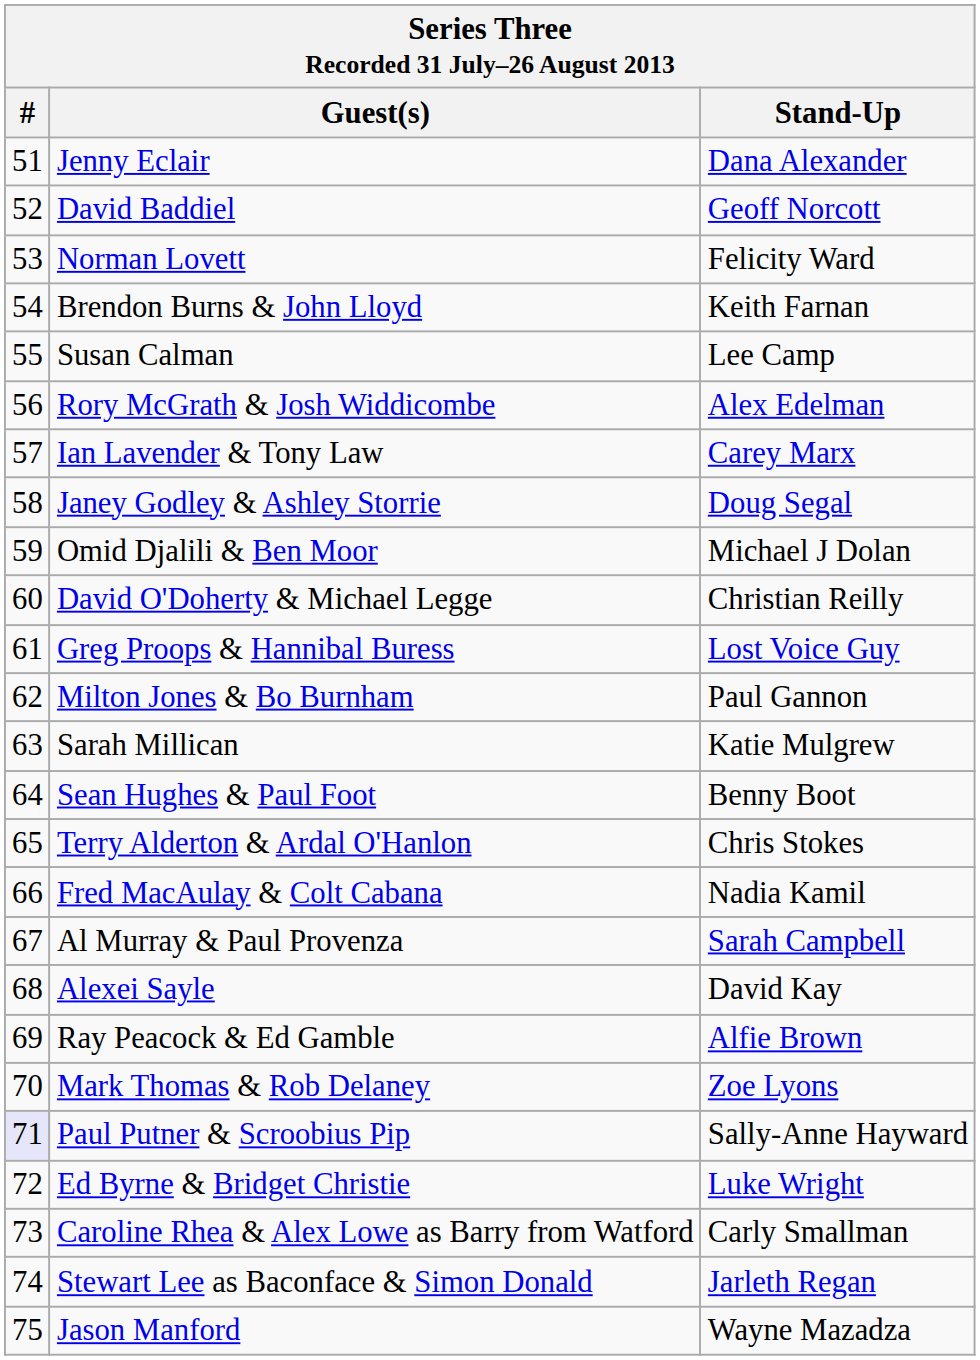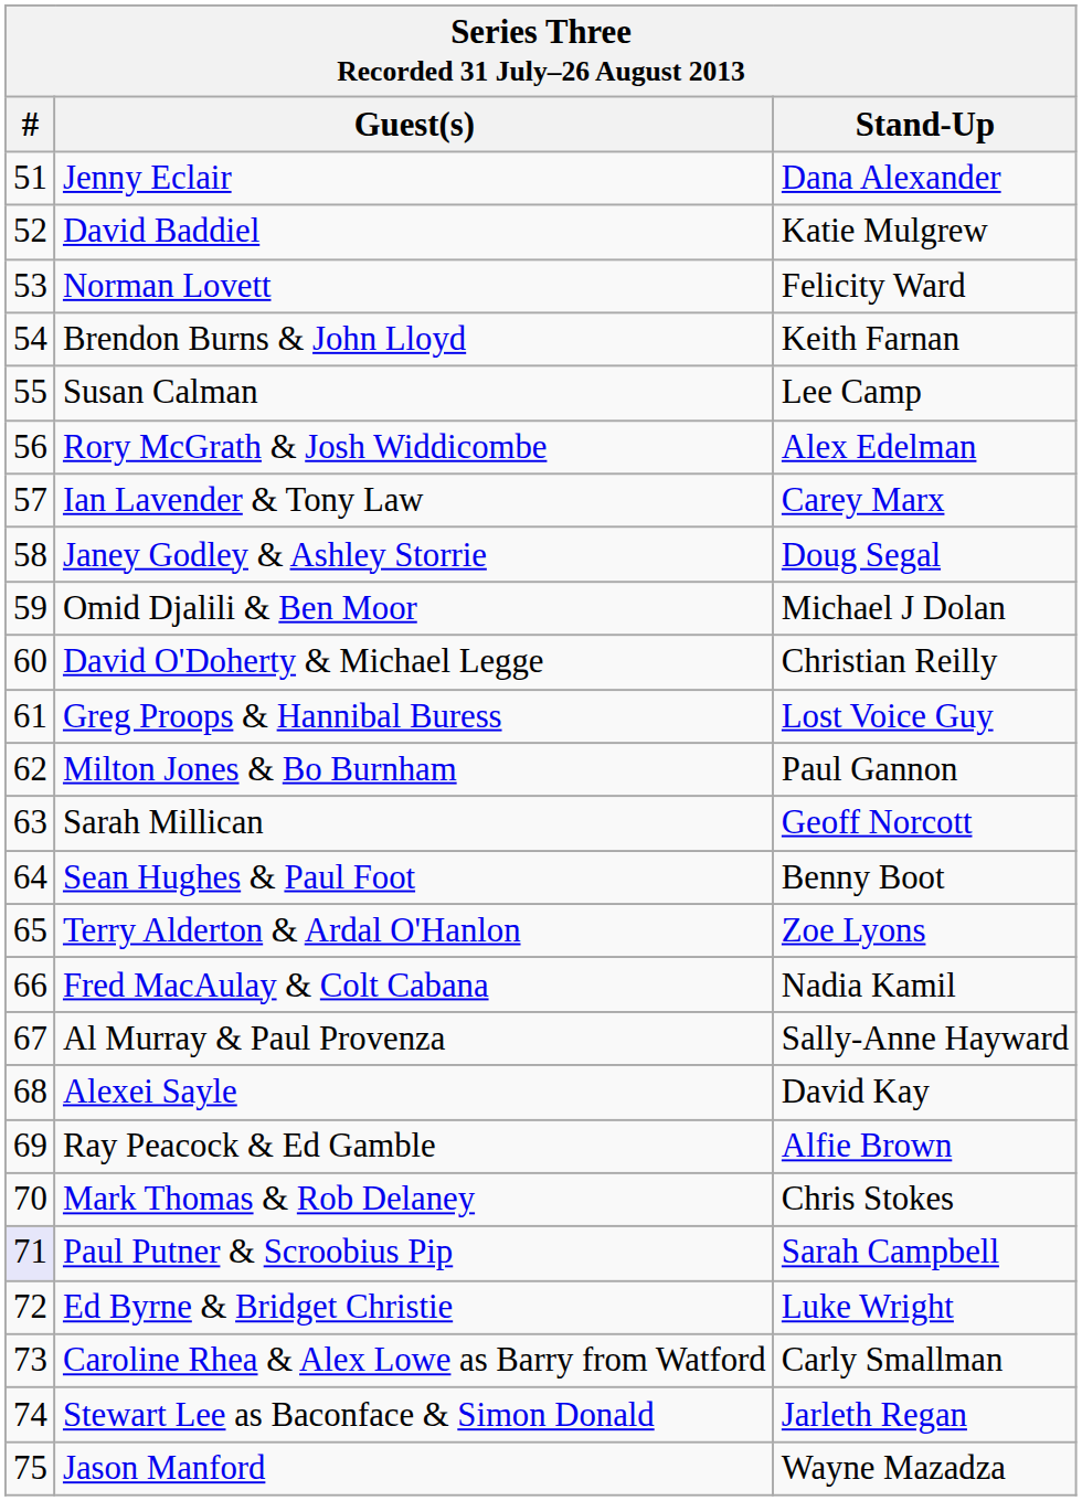David Baddiel | Stand-Up: Geoff Norcott -> Katie Mulgrew
Sarah Millican | Stand-Up: Katie Mulgrew -> Geoff Norcott
Terry Alderton & Ardal O'Hanlon | Stand-Up: Chris Stokes -> Zoe Lyons
Al Murray & Paul Provenza | Stand-Up: Sarah Campbell -> Sally-Anne Hayward
Mark Thomas & Rob Delaney | Stand-Up: Zoe Lyons -> Chris Stokes
Paul Putner & Scroobius Pip | Stand-Up: Sally-Anne Hayward -> Sarah Campbell
